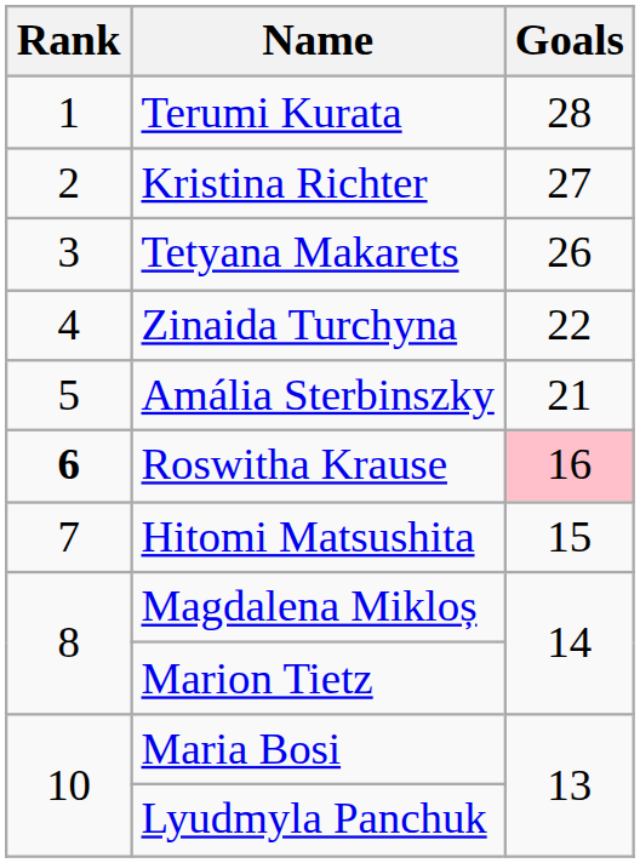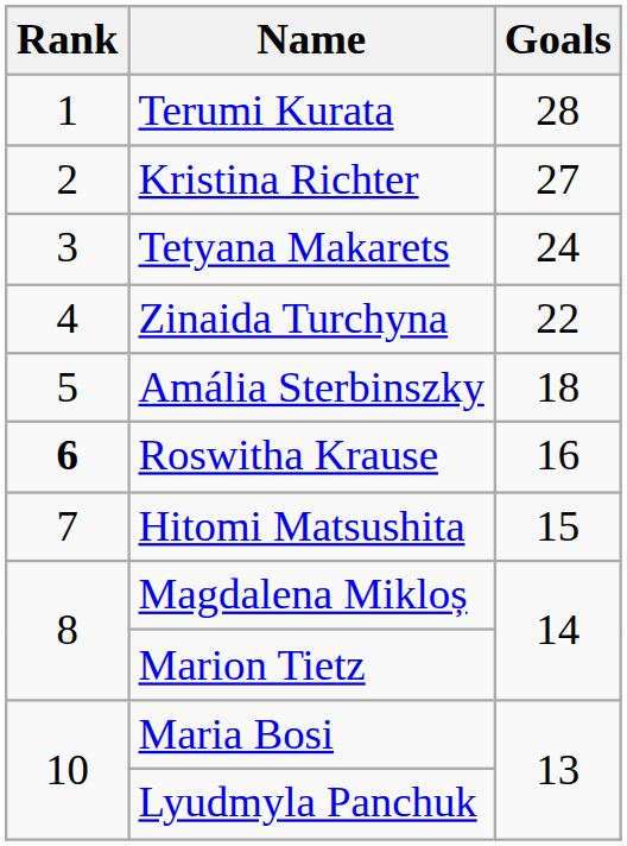Tetyana Makarets | Goals: 26 -> 24
Amália Sterbinszky | Goals: 21 -> 18
Roswitha Krause | Goals: pink background -> no background
